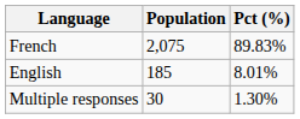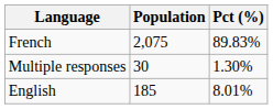rows swapped: English <-> Multiple responses
